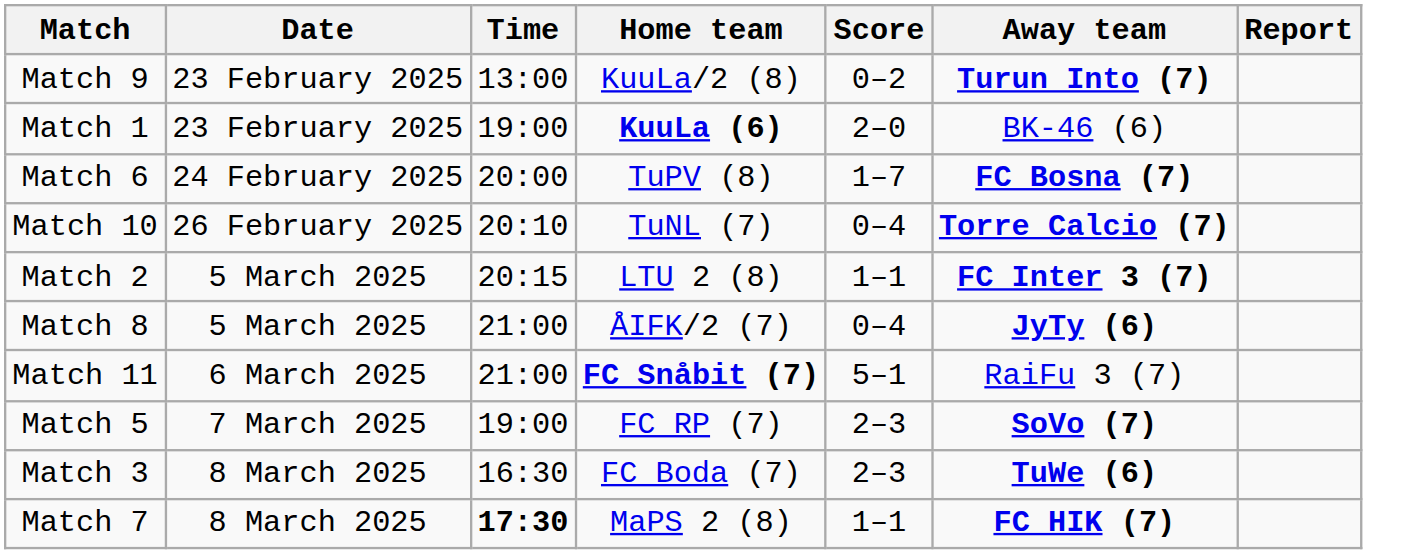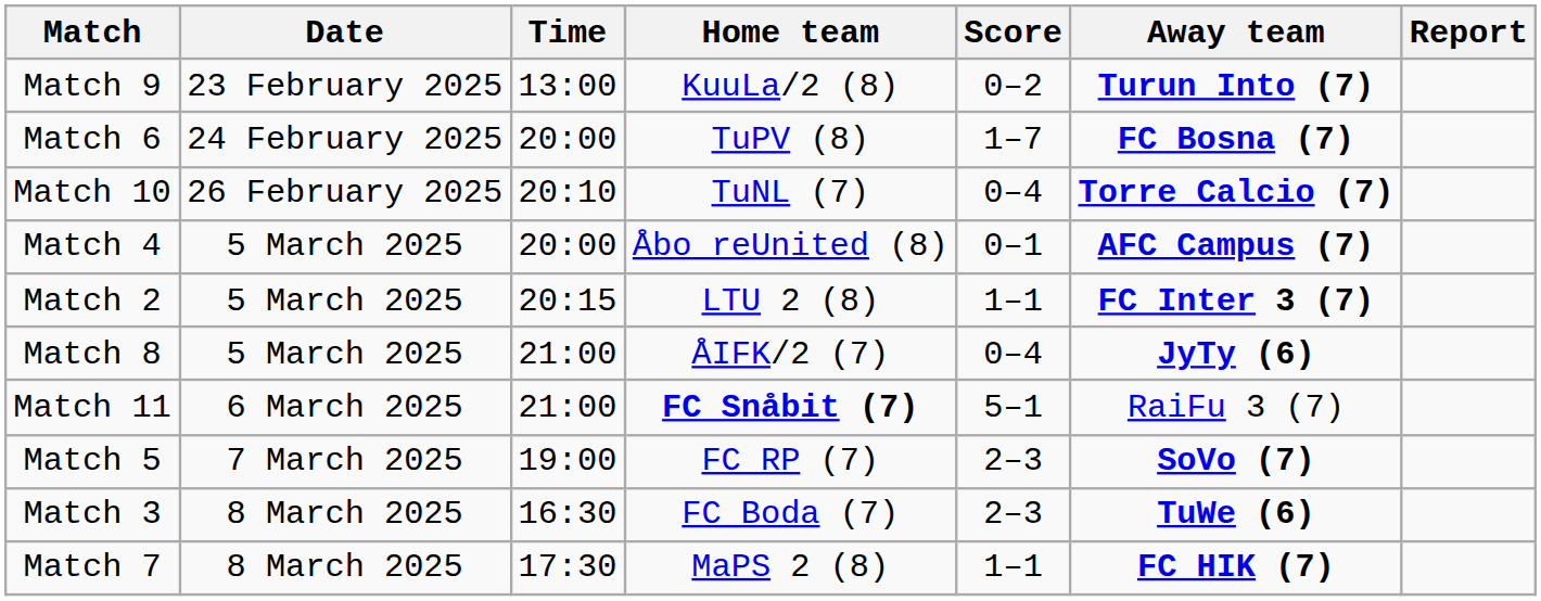- row: Match 1 | 23 February 2025 | 19:00 | KuuLa (6) | 2–0 | BK-46 (6)
+ row: Match 4 | 5 March 2025 | 20:00 | Åbo reUnited (8) | 0–1 | AFC Campus (7)
Match 7 | Time: bold -> normal
